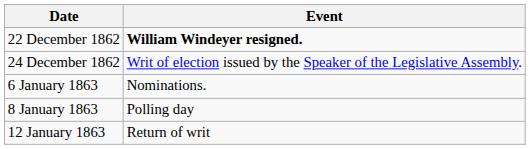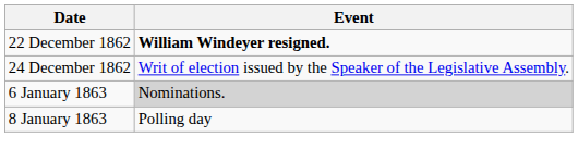6 January 1863 | Event: no background -> lightgrey background
- row: 12 January 1863 | Return of writ
